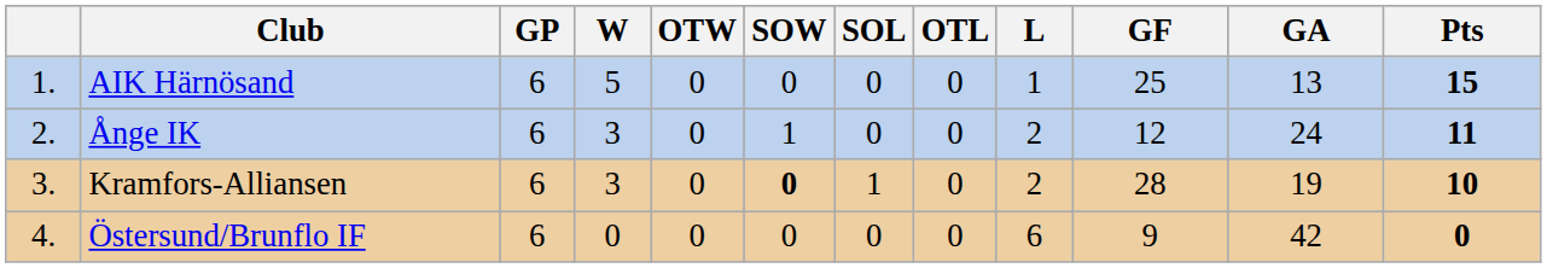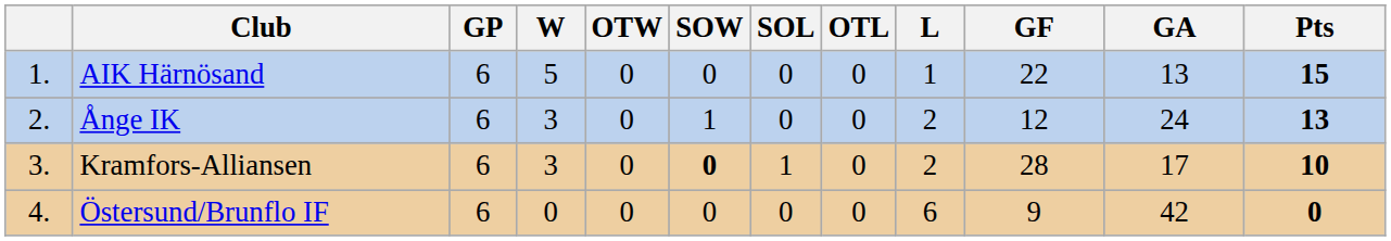AIK Härnösand | GF: 25 -> 22
Ånge IK | Pts: 11 -> 13
Kramfors-Alliansen | GA: 19 -> 17
